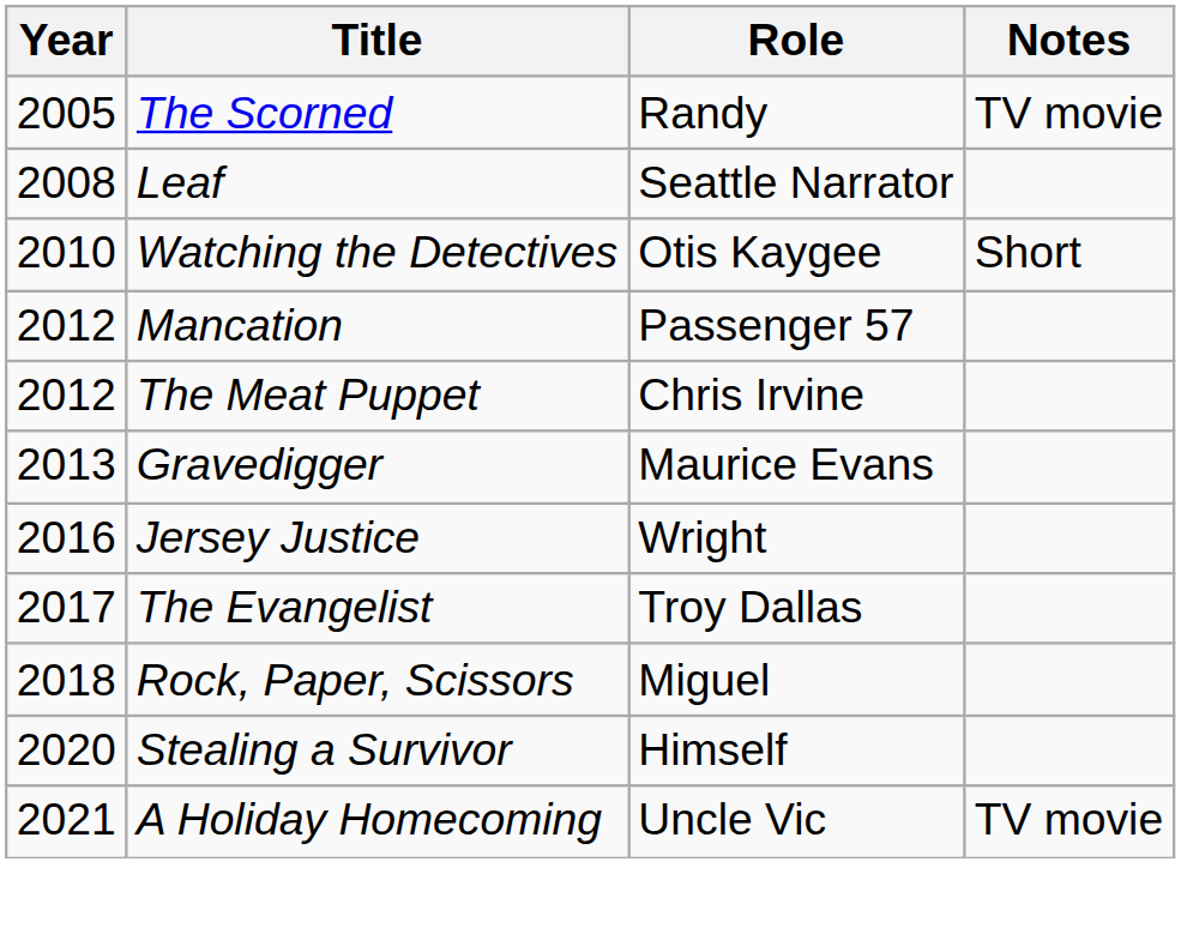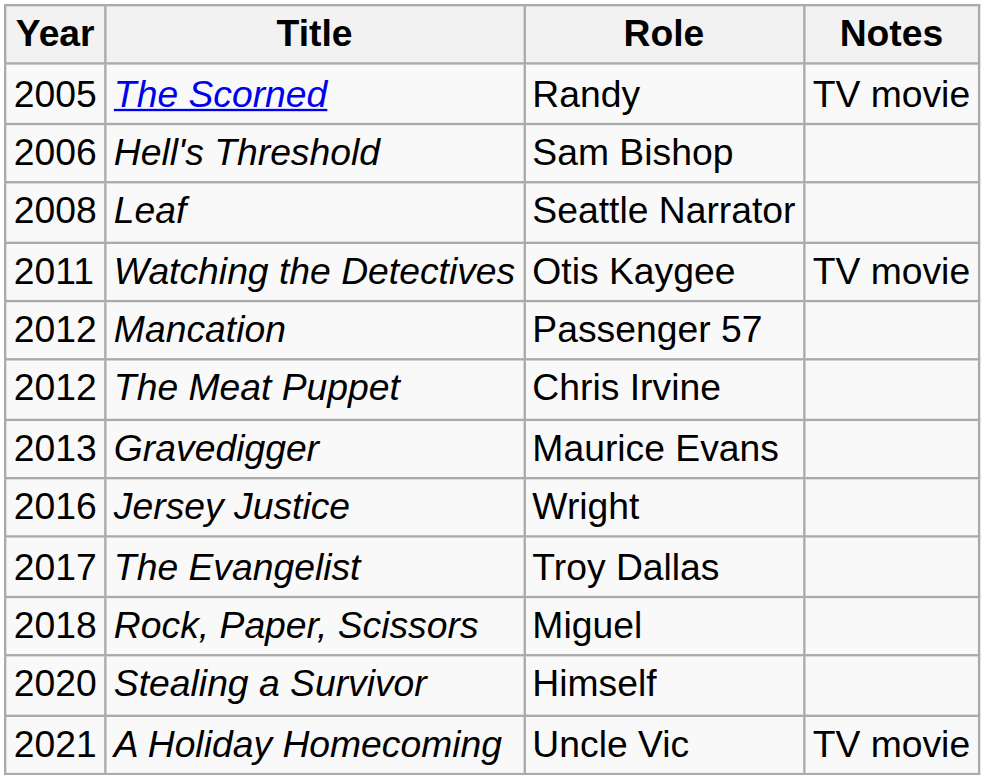+ row: 2006 | Hell's Threshold | Sam Bishop
Watching the Detectives | Year: 2010 -> 2011
Watching the Detectives | Notes: Short -> TV movie
